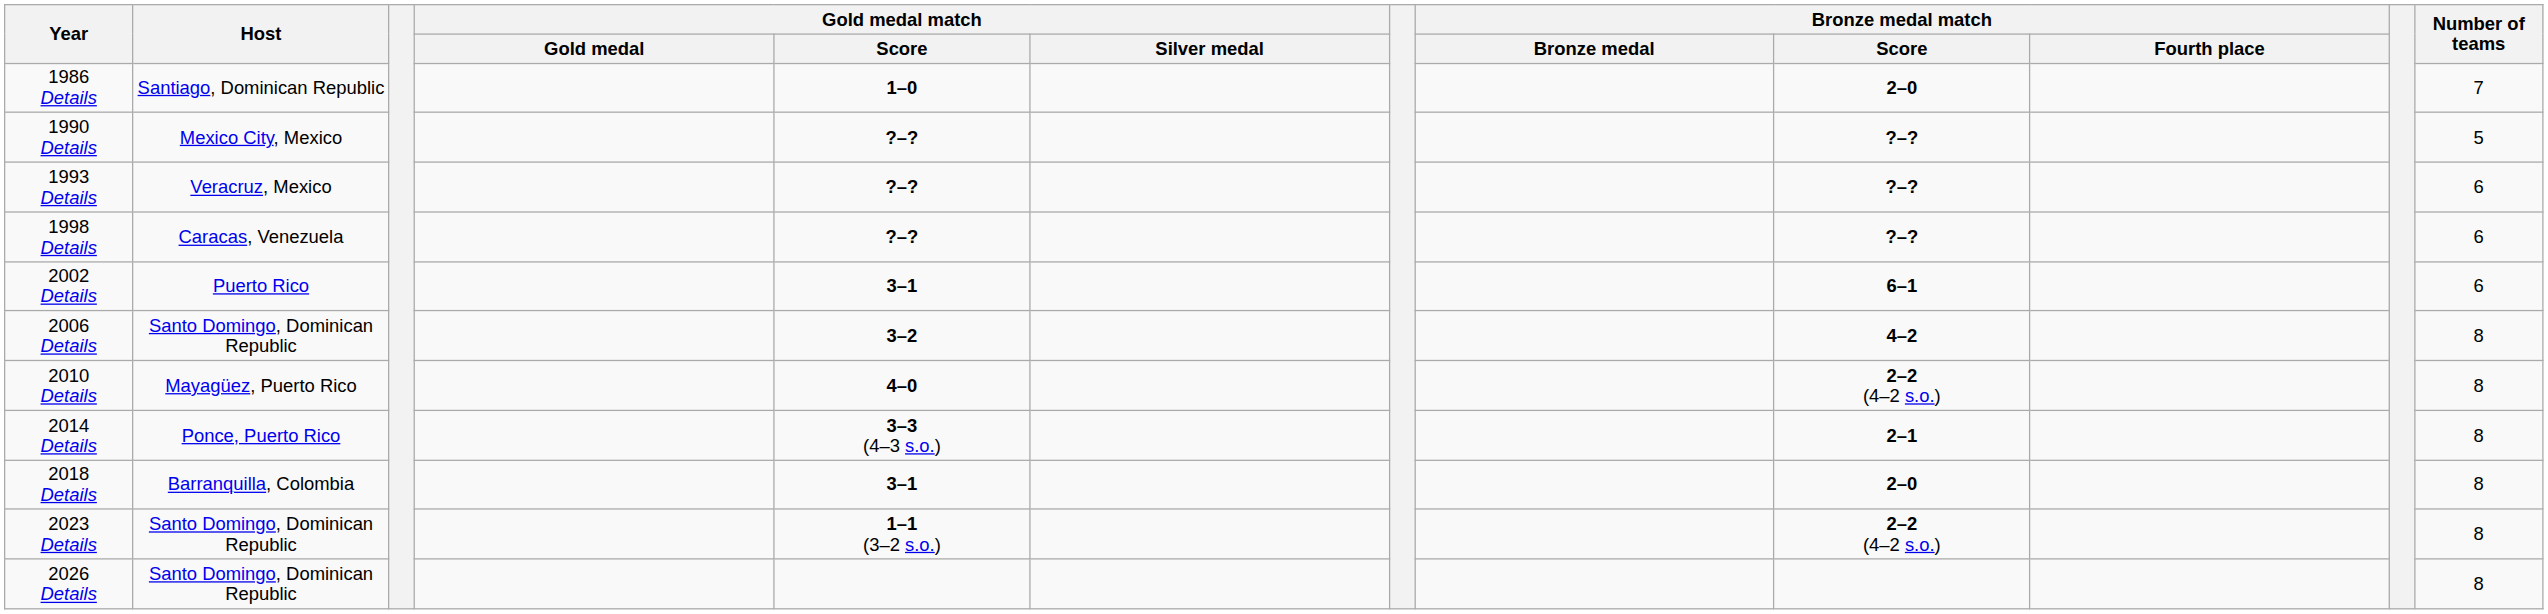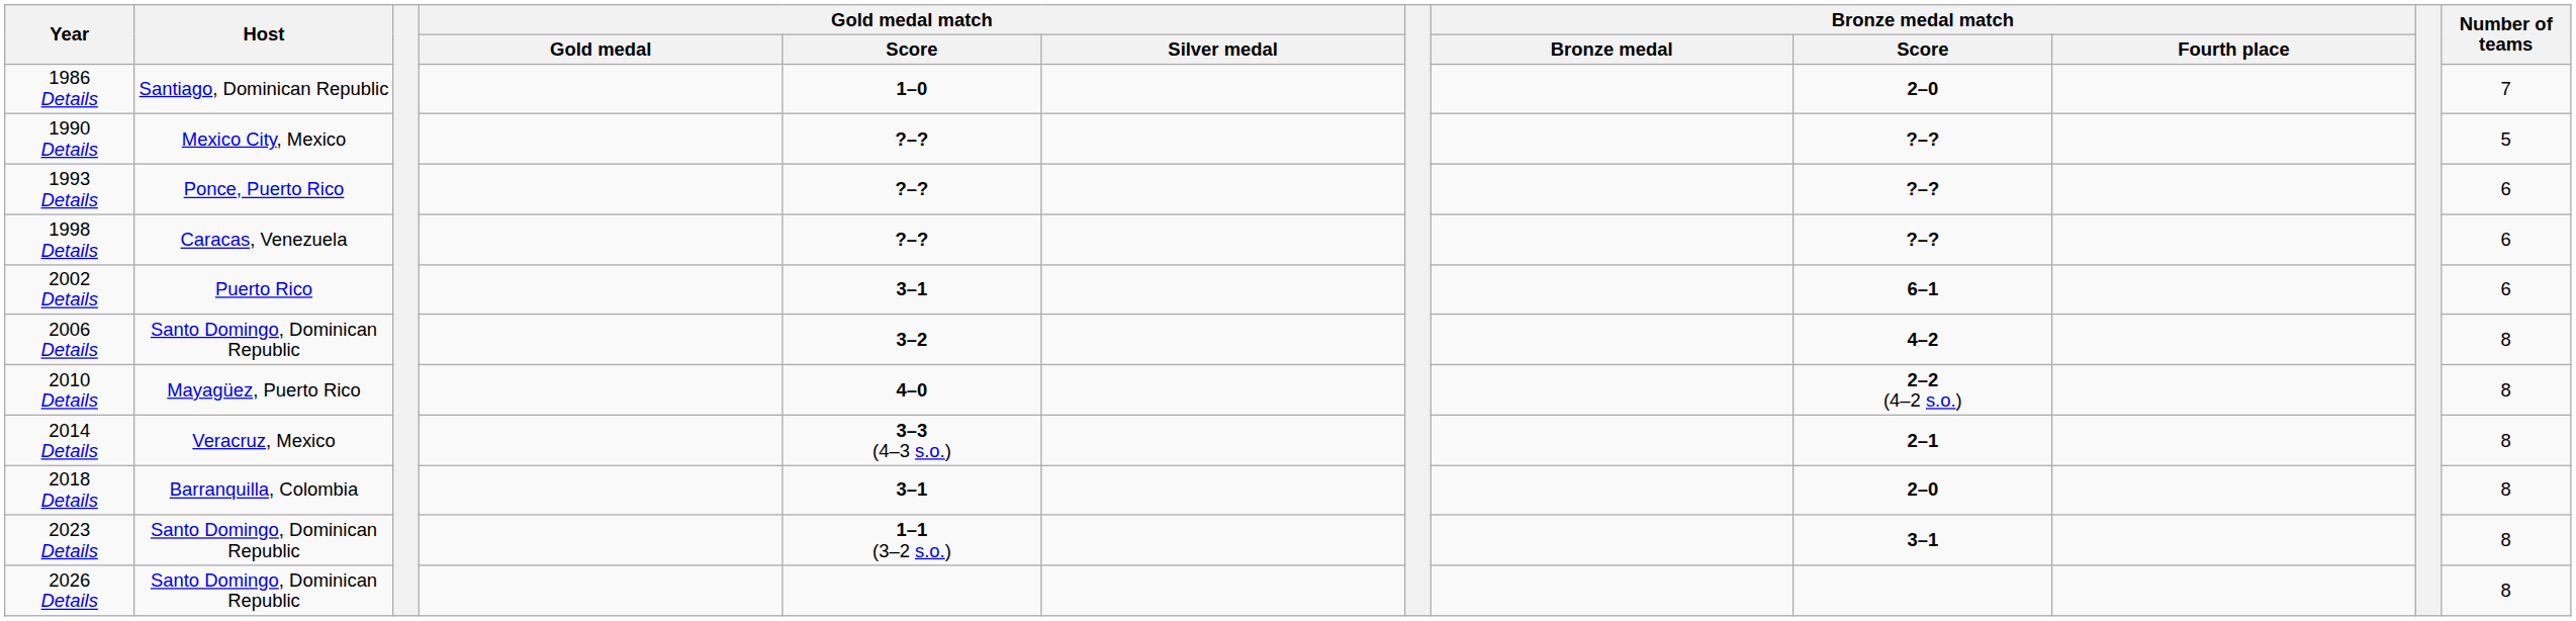1993 Details | Host: Veracruz, Mexico -> Ponce, Puerto Rico
2014 Details | Host: Ponce, Puerto Rico -> Veracruz, Mexico
2023 Details | Bronze medal match / Score: 2–2 (4–2 s.o.) -> 3–1
